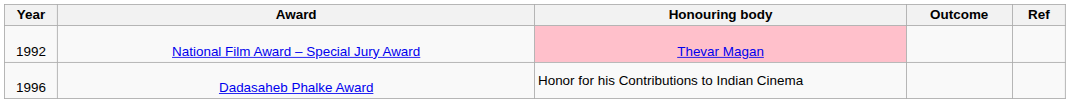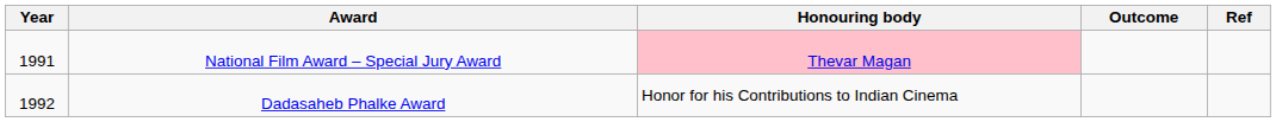National Film Award – Special Jury Award | Year: 1992 -> 1991
Dadasaheb Phalke Award | Year: 1996 -> 1992
